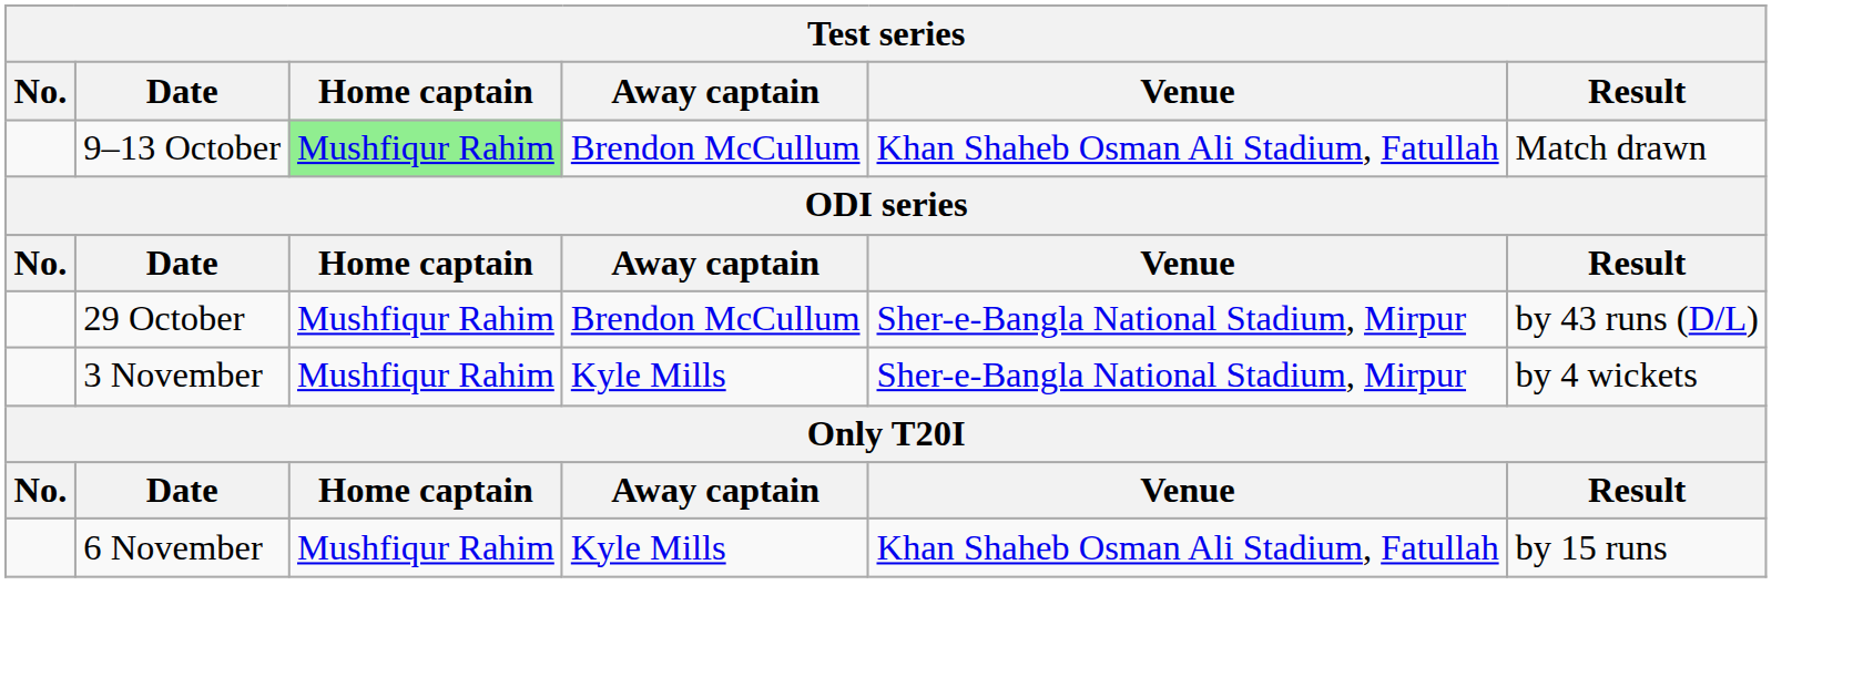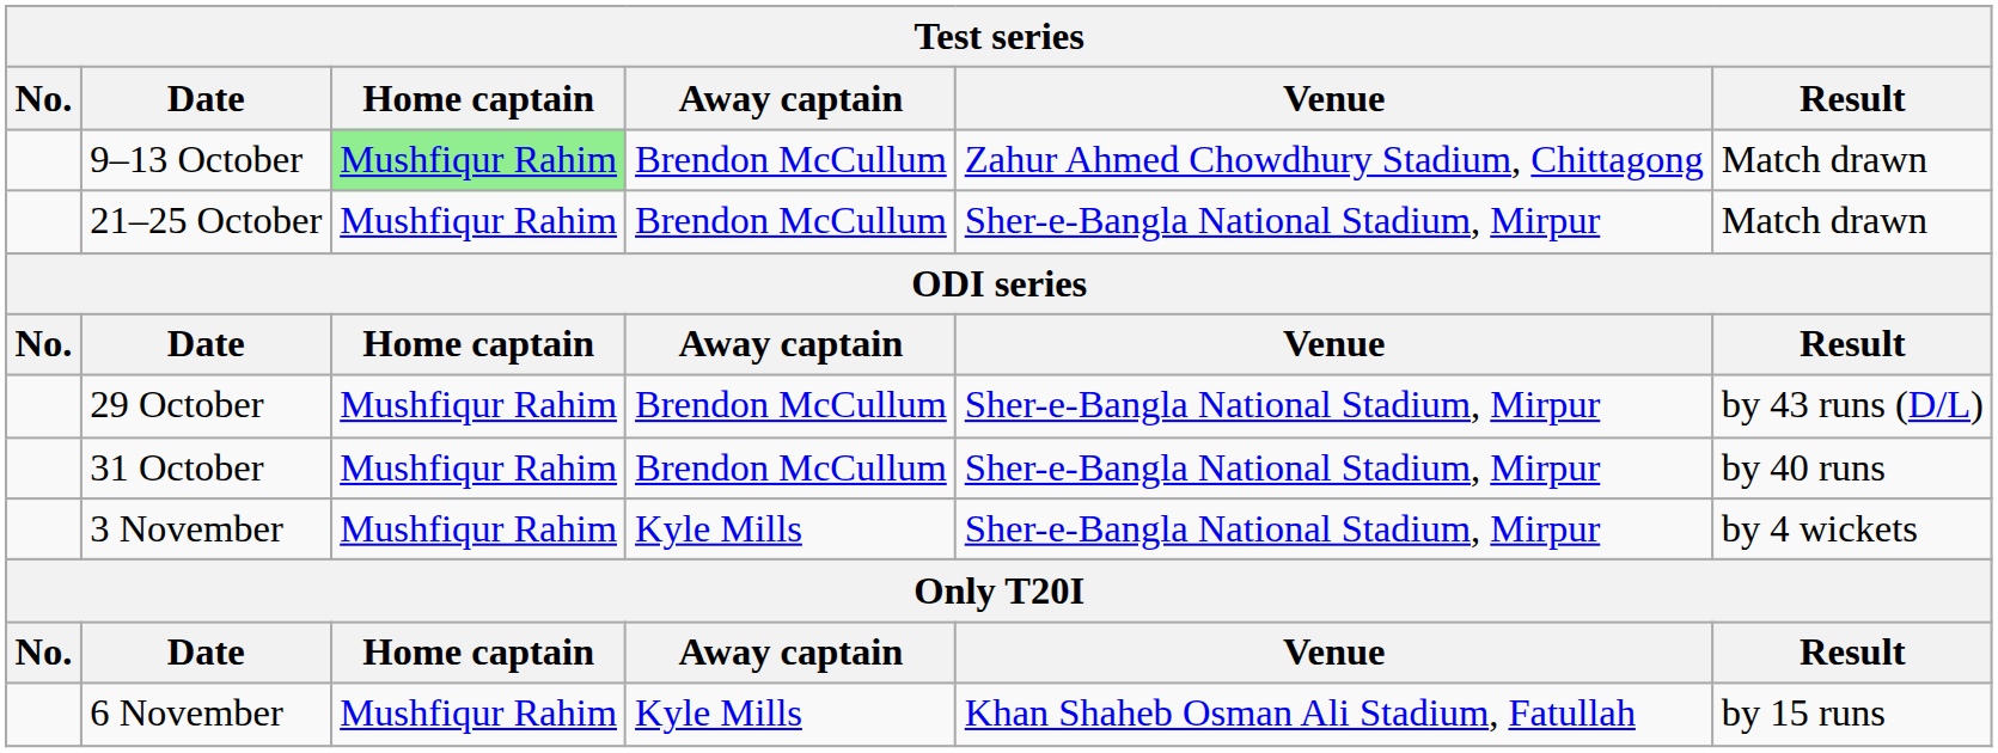9–13 October | Venue: Khan Shaheb Osman Ali Stadium, Fatullah -> Zahur Ahmed Chowdhury Stadium, Chittagong
+ row: 21–25 October | Mushfiqur Rahim | Brendon McCullum | Sher-e-Bangla National Stadium, Mirpur | Match drawn
+ row: 31 October | Mushfiqur Rahim | Brendon McCullum | Sher-e-Bangla National Stadium, Mirpur | by 40 runs
